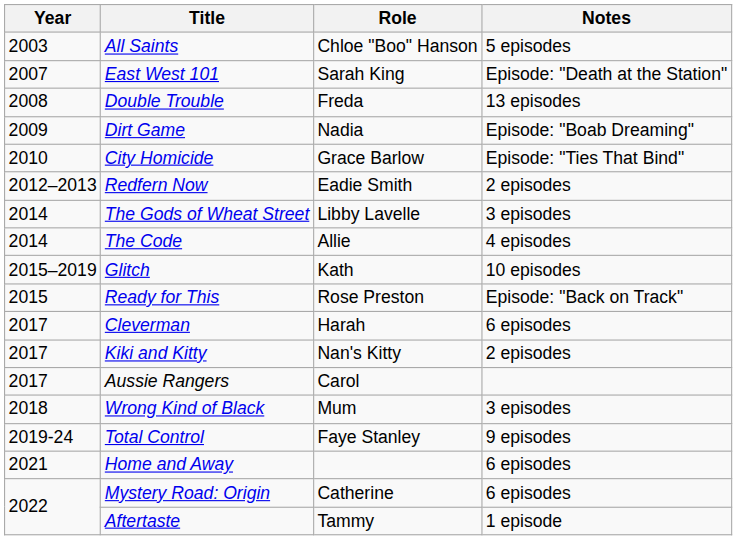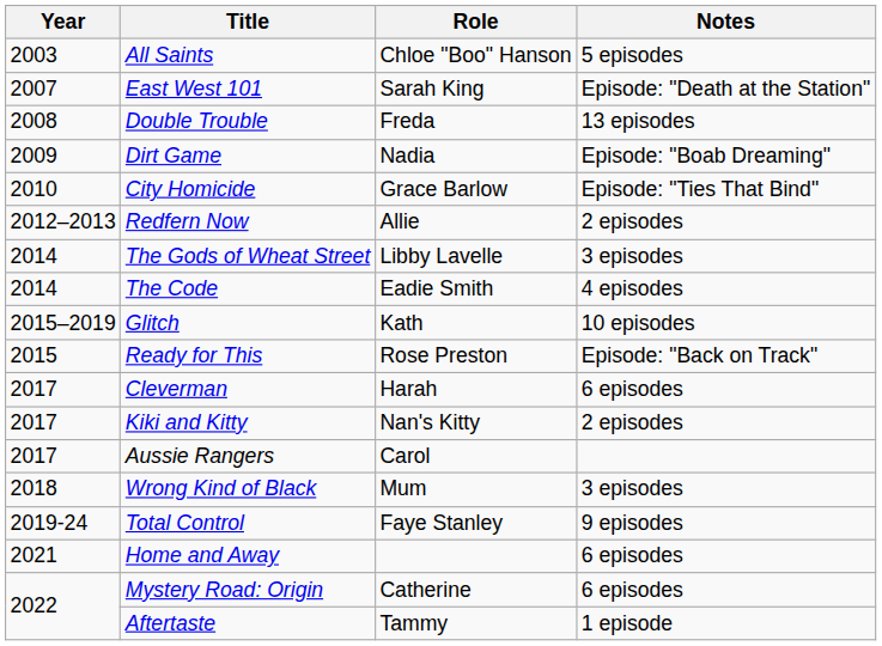Redfern Now | Role: Eadie Smith -> Allie
The Code | Role: Allie -> Eadie Smith
